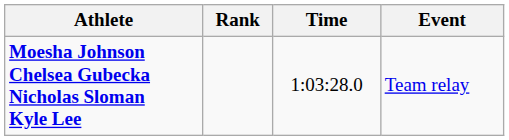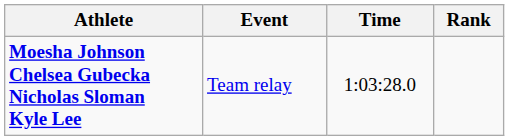columns swapped: Event <-> Rank
